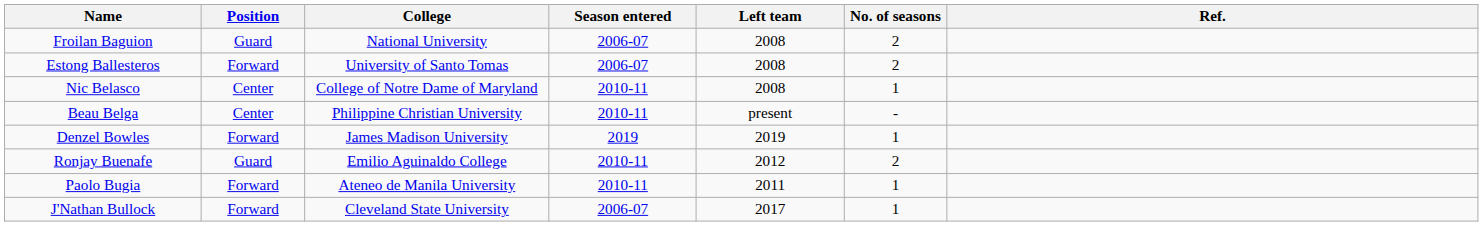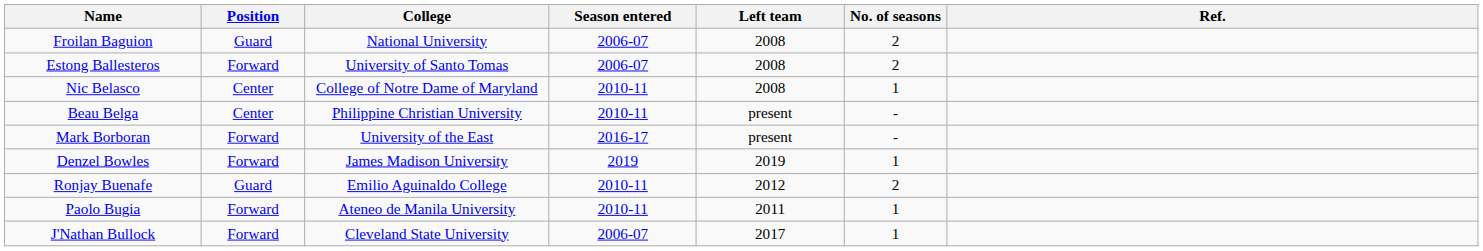+ row: Mark Borboran | Forward | University of the East | 2016-17 | present | -
